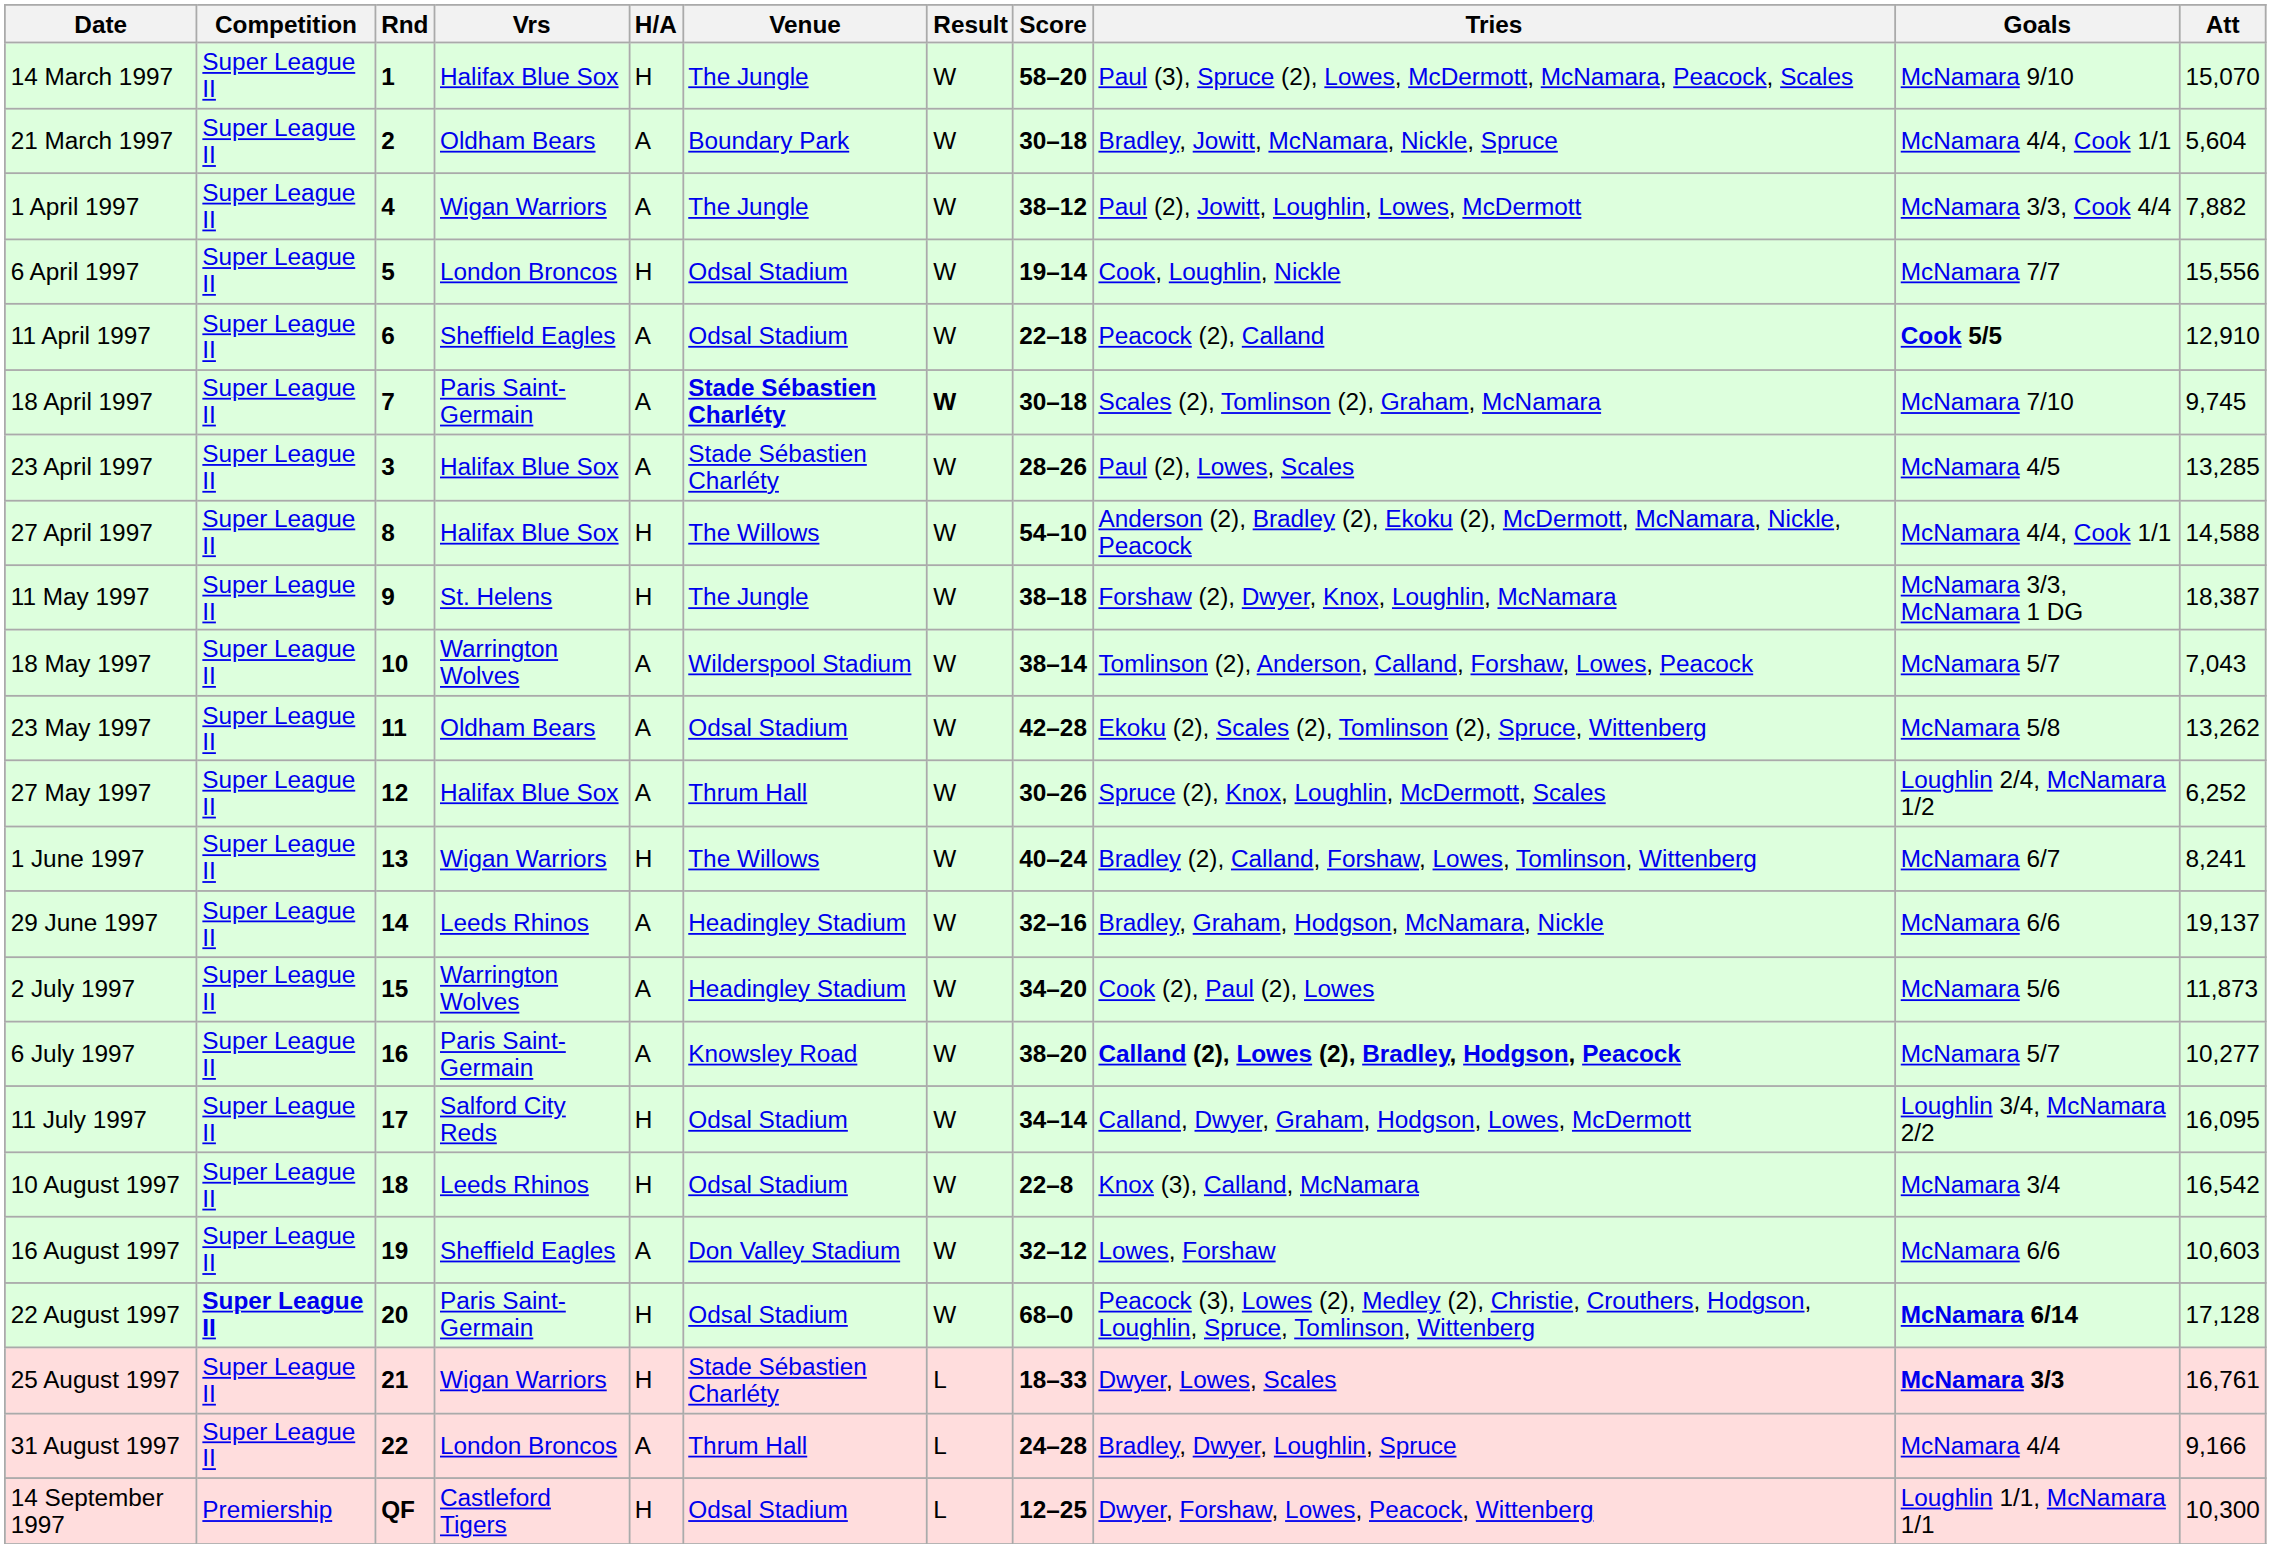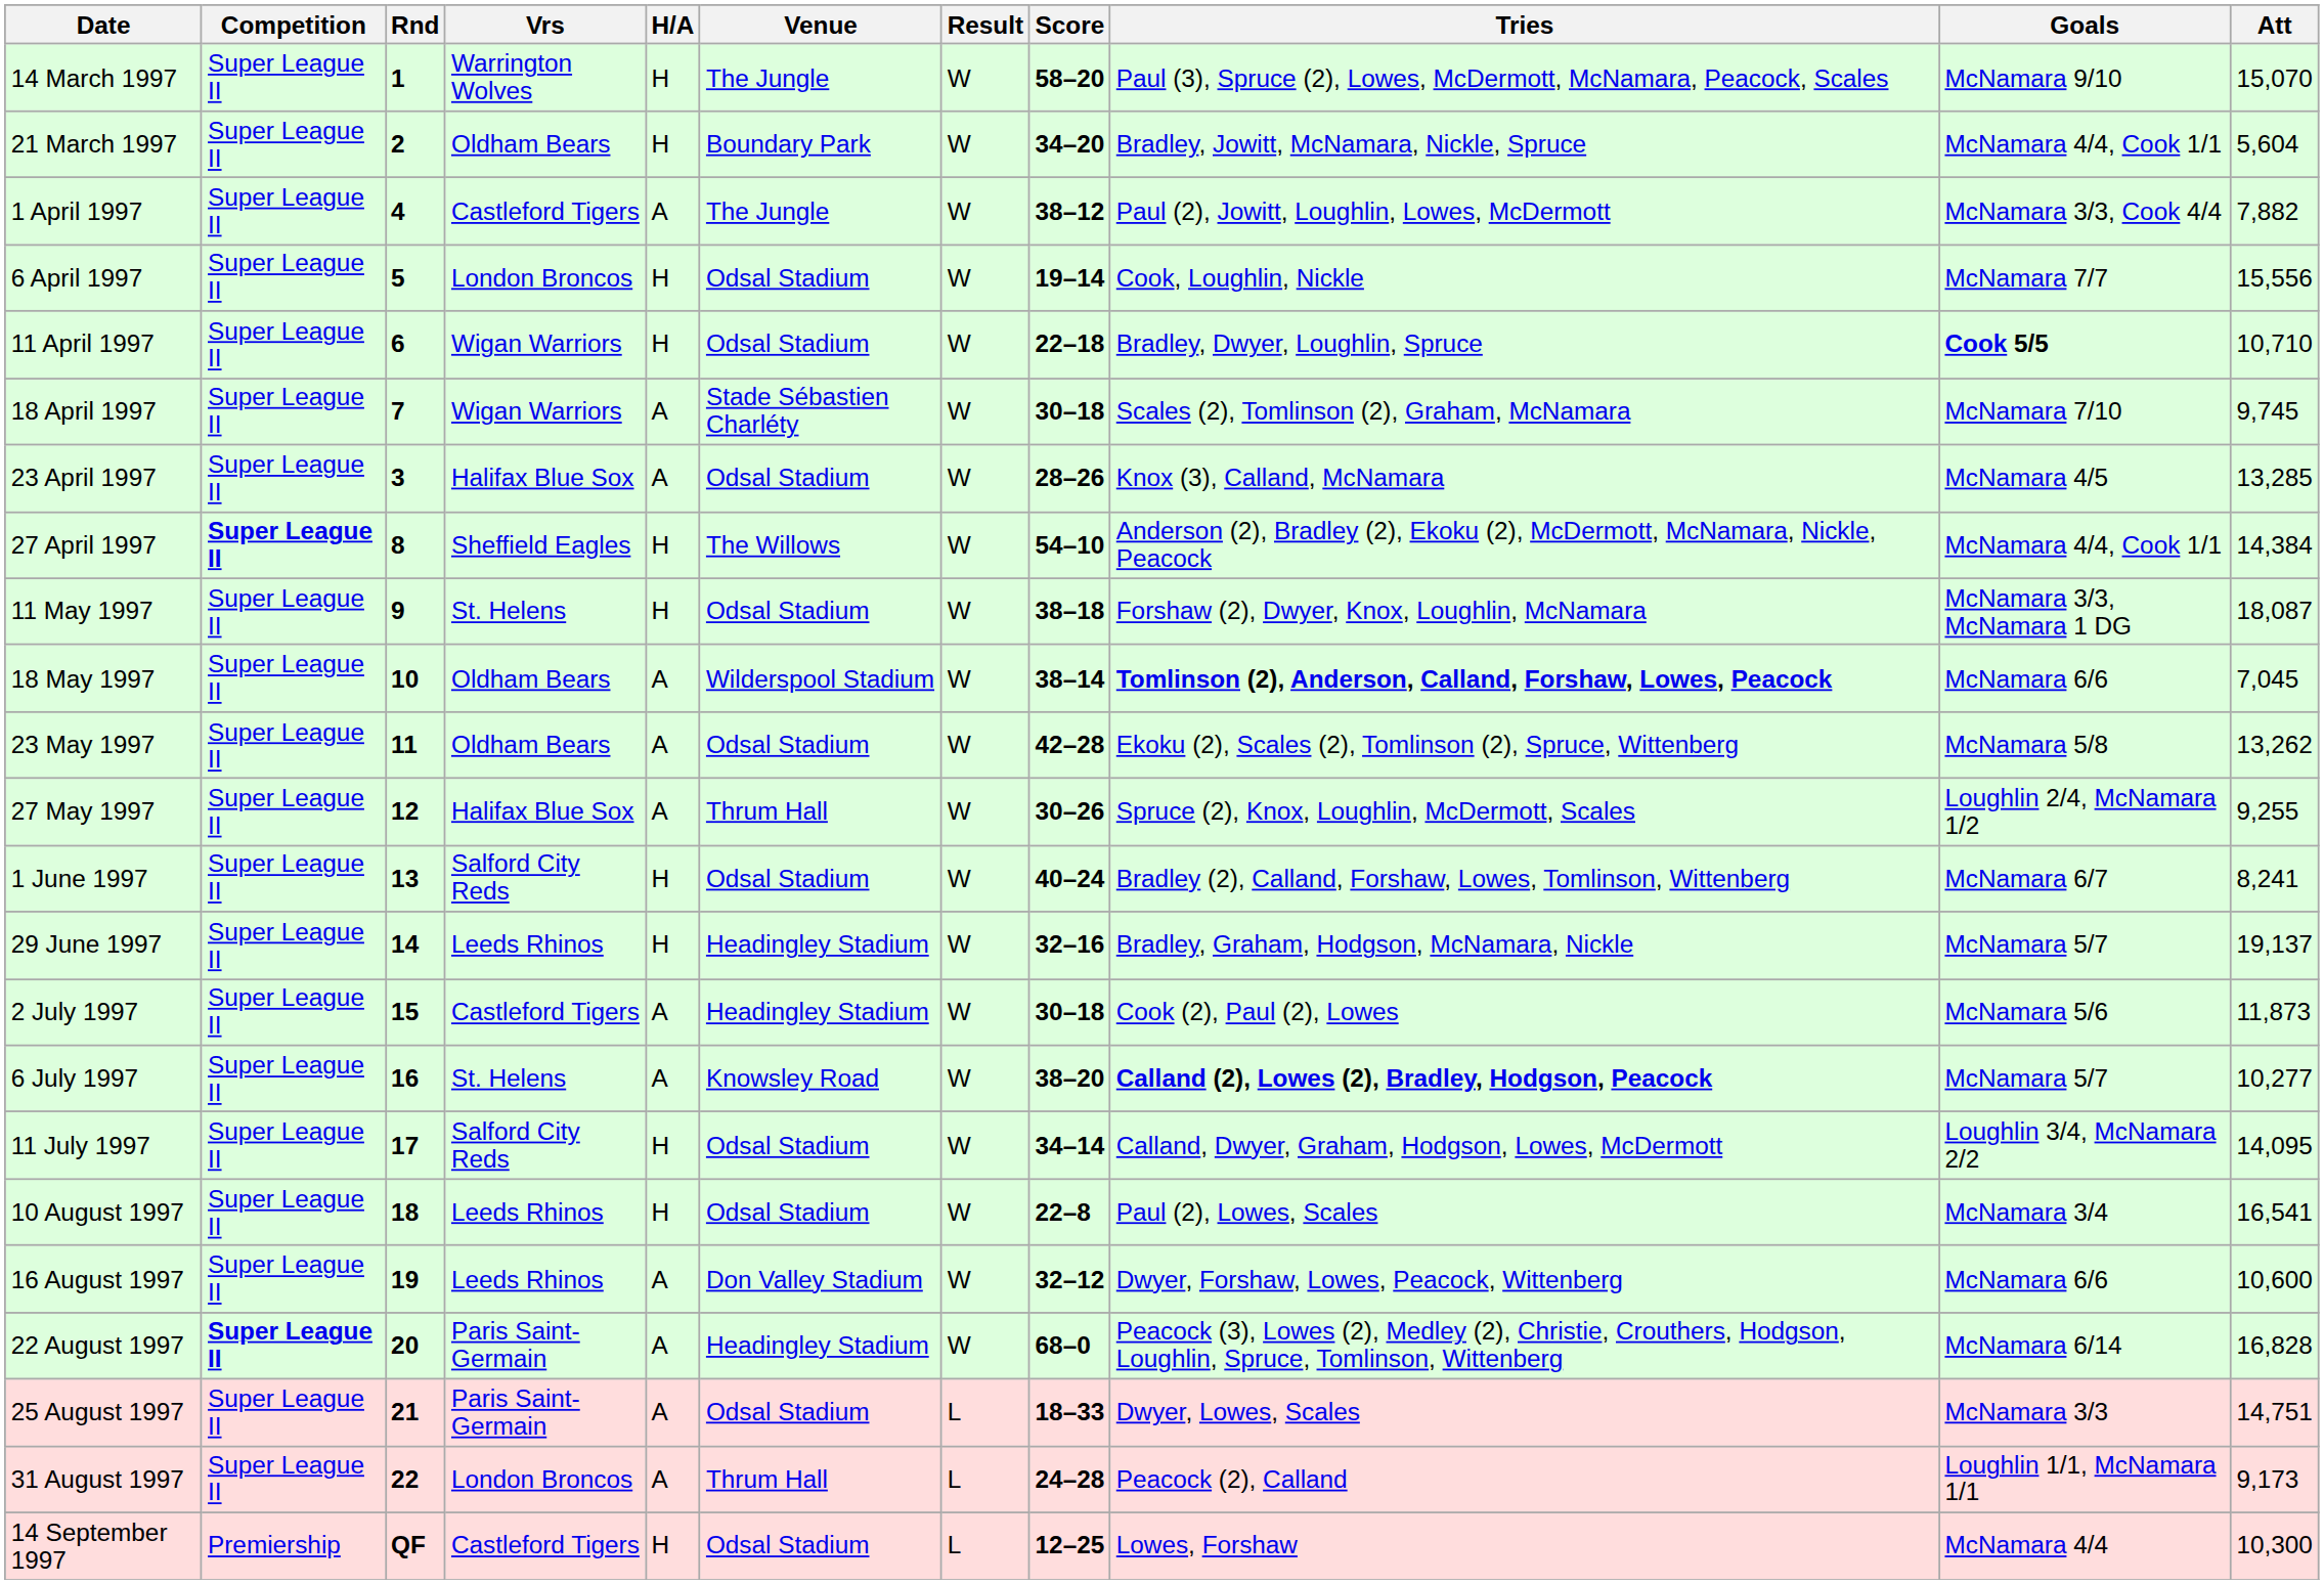14 March 1997 | Vrs: Halifax Blue Sox -> Warrington Wolves
21 March 1997 | H/A: A -> H
21 March 1997 | Score: 30–18 -> 34–20
1 April 1997 | Vrs: Wigan Warriors -> Castleford Tigers
11 April 1997 | Vrs: Sheffield Eagles -> Wigan Warriors
11 April 1997 | H/A: A -> H
11 April 1997 | Tries: Peacock (2), Calland -> Bradley, Dwyer, Loughlin, Spruce
11 April 1997 | Att: 12,910 -> 10,710
18 April 1997 | Vrs: Paris Saint-Germain -> Wigan Warriors
18 April 1997 | Venue: bold -> normal
18 April 1997 | Result: bold -> normal
23 April 1997 | Venue: Stade Sébastien Charléty -> Odsal Stadium
23 April 1997 | Tries: Paul (2), Lowes, Scales -> Knox (3), Calland, McNamara
27 April 1997 | Competition: normal -> bold
27 April 1997 | Vrs: Halifax Blue Sox -> Sheffield Eagles
27 April 1997 | Att: 14,588 -> 14,384
11 May 1997 | Venue: The Jungle -> Odsal Stadium
11 May 1997 | Att: 18,387 -> 18,087
18 May 1997 | Vrs: Warrington Wolves -> Oldham Bears
18 May 1997 | Tries: normal -> bold
18 May 1997 | Goals: McNamara 5/7 -> McNamara 6/6
18 May 1997 | Att: 7,043 -> 7,045
27 May 1997 | Att: 6,252 -> 9,255
1 June 1997 | Vrs: Wigan Warriors -> Salford City Reds
1 June 1997 | Venue: The Willows -> Odsal Stadium
29 June 1997 | H/A: A -> H
29 June 1997 | Goals: McNamara 6/6 -> McNamara 5/7
2 July 1997 | Vrs: Warrington Wolves -> Castleford Tigers
2 July 1997 | Score: 34–20 -> 30–18
6 July 1997 | Vrs: Paris Saint-Germain -> St. Helens
11 July 1997 | Att: 16,095 -> 14,095
10 August 1997 | Tries: Knox (3), Calland, McNamara -> Paul (2), Lowes, Scales
10 August 1997 | Att: 16,542 -> 16,541
16 August 1997 | Vrs: Sheffield Eagles -> Leeds Rhinos
16 August 1997 | Tries: Lowes, Forshaw -> Dwyer, Forshaw, Lowes, Peacock, Wittenberg
16 August 1997 | Att: 10,603 -> 10,600
22 August 1997 | H/A: H -> A
22 August 1997 | Venue: Odsal Stadium -> Headingley Stadium
22 August 1997 | Goals: bold -> normal
22 August 1997 | Att: 17,128 -> 16,828
25 August 1997 | Vrs: Wigan Warriors -> Paris Saint-Germain
25 August 1997 | H/A: H -> A
25 August 1997 | Venue: Stade Sébastien Charléty -> Odsal Stadium
25 August 1997 | Goals: bold -> normal
25 August 1997 | Att: 16,761 -> 14,751
31 August 1997 | Tries: Bradley, Dwyer, Loughlin, Spruce -> Peacock (2), Calland
31 August 1997 | Goals: McNamara 4/4 -> Loughlin 1/1, McNamara 1/1
31 August 1997 | Att: 9,166 -> 9,173
14 September 1997 | Tries: Dwyer, Forshaw, Lowes, Peacock, Wittenberg -> Lowes, Forshaw
14 September 1997 | Goals: Loughlin 1/1, McNamara 1/1 -> McNamara 4/4
